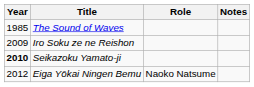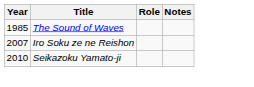Iro Soku ze ne Reishon | Year: 2009 -> 2007
Seikazoku Yamato-ji | Year: bold -> normal
- row: 2012 | Eiga Yōkai Ningen Bemu | Naoko Natsume
